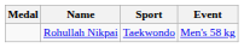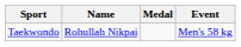columns swapped: Medal <-> Sport
